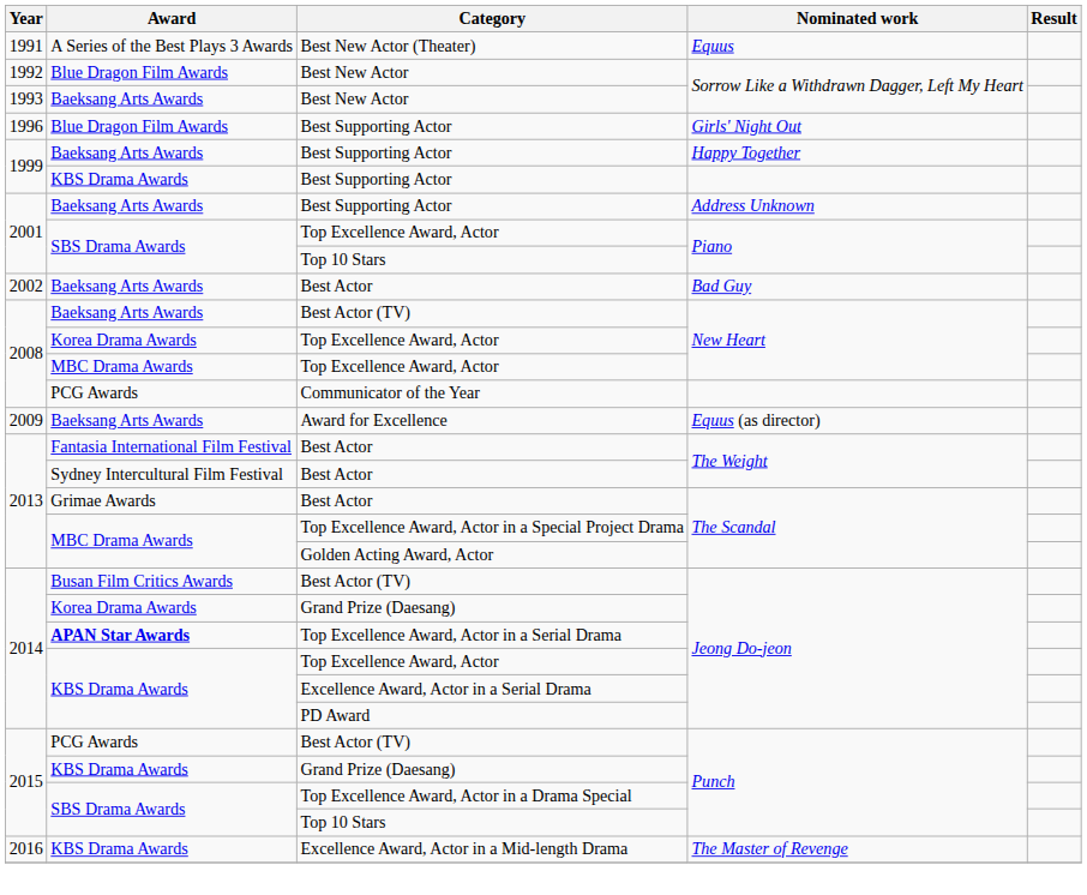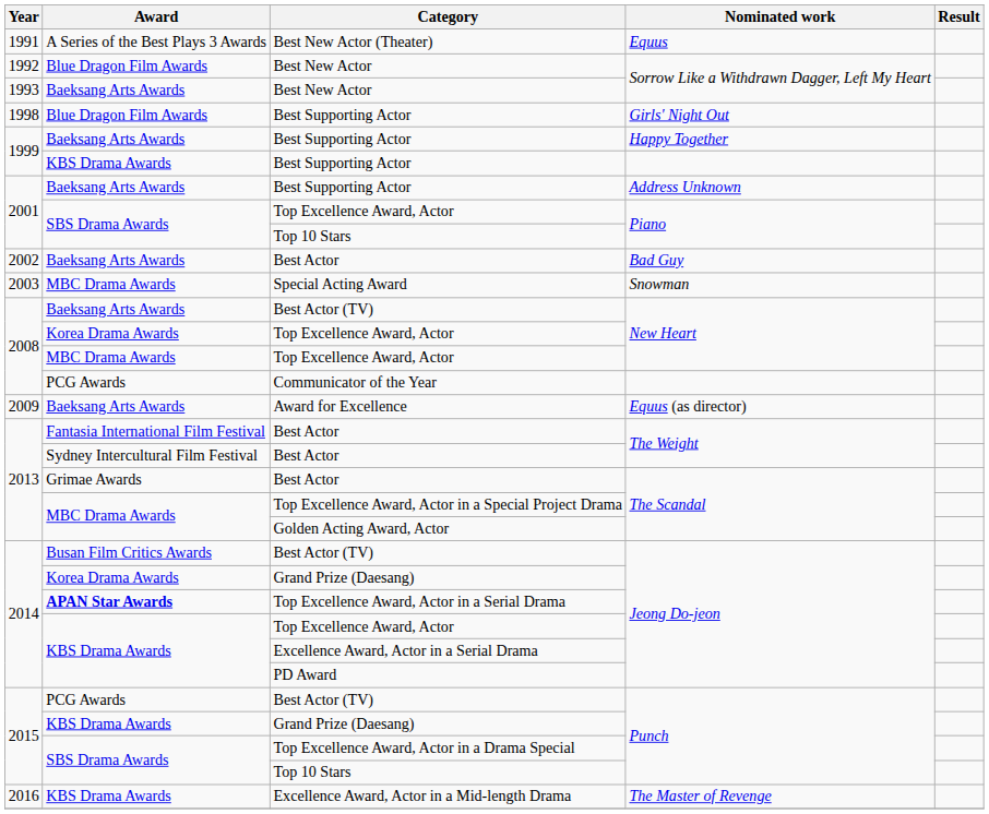Best Supporting Actor / Girls' Night Out | Year: 1996 -> 1998
+ row: 2003 | MBC Drama Awards | Special Acting Award | Snowman
